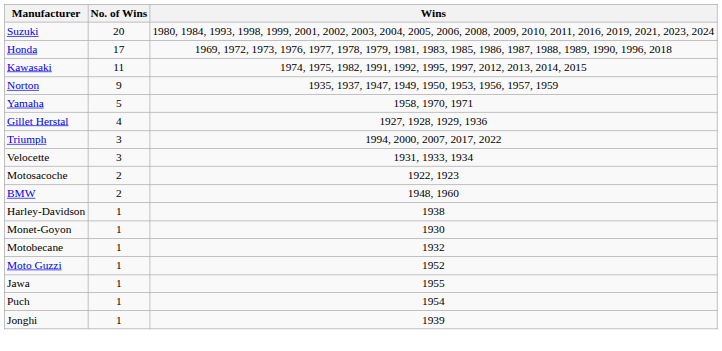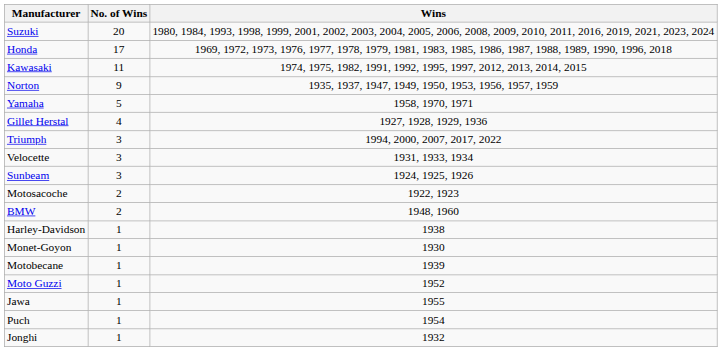+ row: Sunbeam | 3 | 1924, 1925, 1926
Motobecane | Wins: 1932 -> 1939
Jonghi | Wins: 1939 -> 1932
